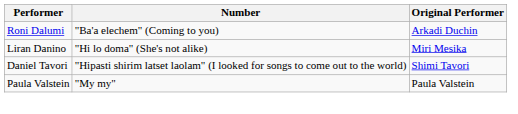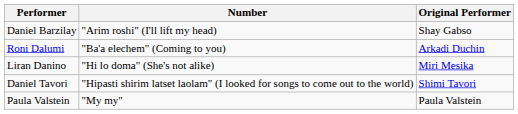+ row: Daniel Barzilay | "Arim roshi" (I'll lift my head) | Shay Gabso
